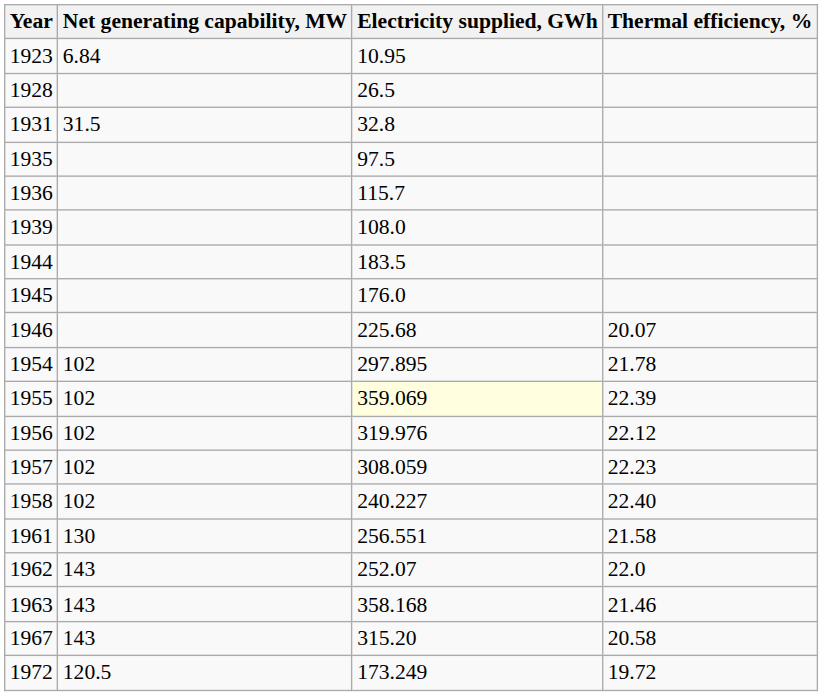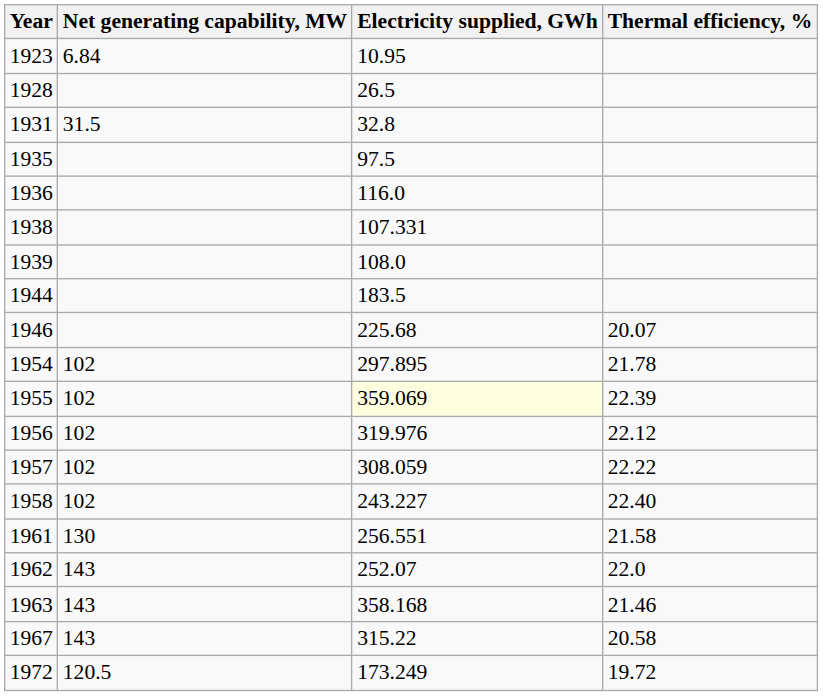1936 | Electricity supplied, GWh: 115.7 -> 116.0
+ row: 1938 | 107.331
- row: 1945 | 176.0
1957 | Thermal efficiency, %: 22.23 -> 22.22
1958 | Electricity supplied, GWh: 240.227 -> 243.227
1967 | Electricity supplied, GWh: 315.20 -> 315.22
